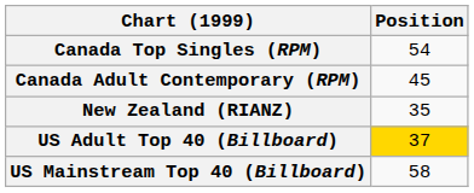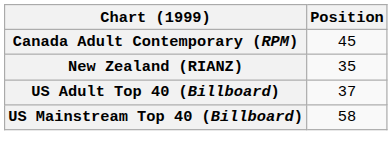- row: Canada Top Singles (RPM) | 54
US Adult Top 40 (Billboard) | Position: gold background -> no background
